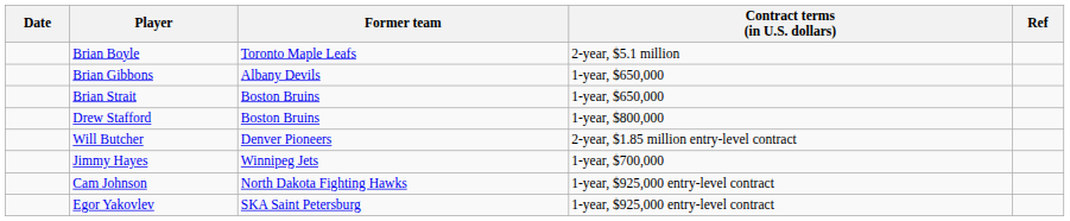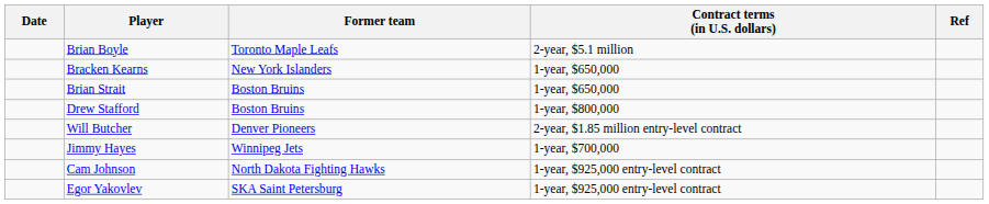- row: Brian Gibbons | Albany Devils | 1-year, $650,000
+ row: Bracken Kearns | New York Islanders | 1-year, $650,000
